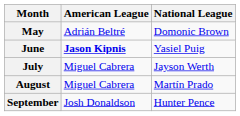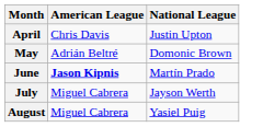+ row: April | Chris Davis | Justin Upton
June | National League: Yasiel Puig -> Martín Prado
August | National League: Martín Prado -> Yasiel Puig
- row: September | Josh Donaldson | Hunter Pence
